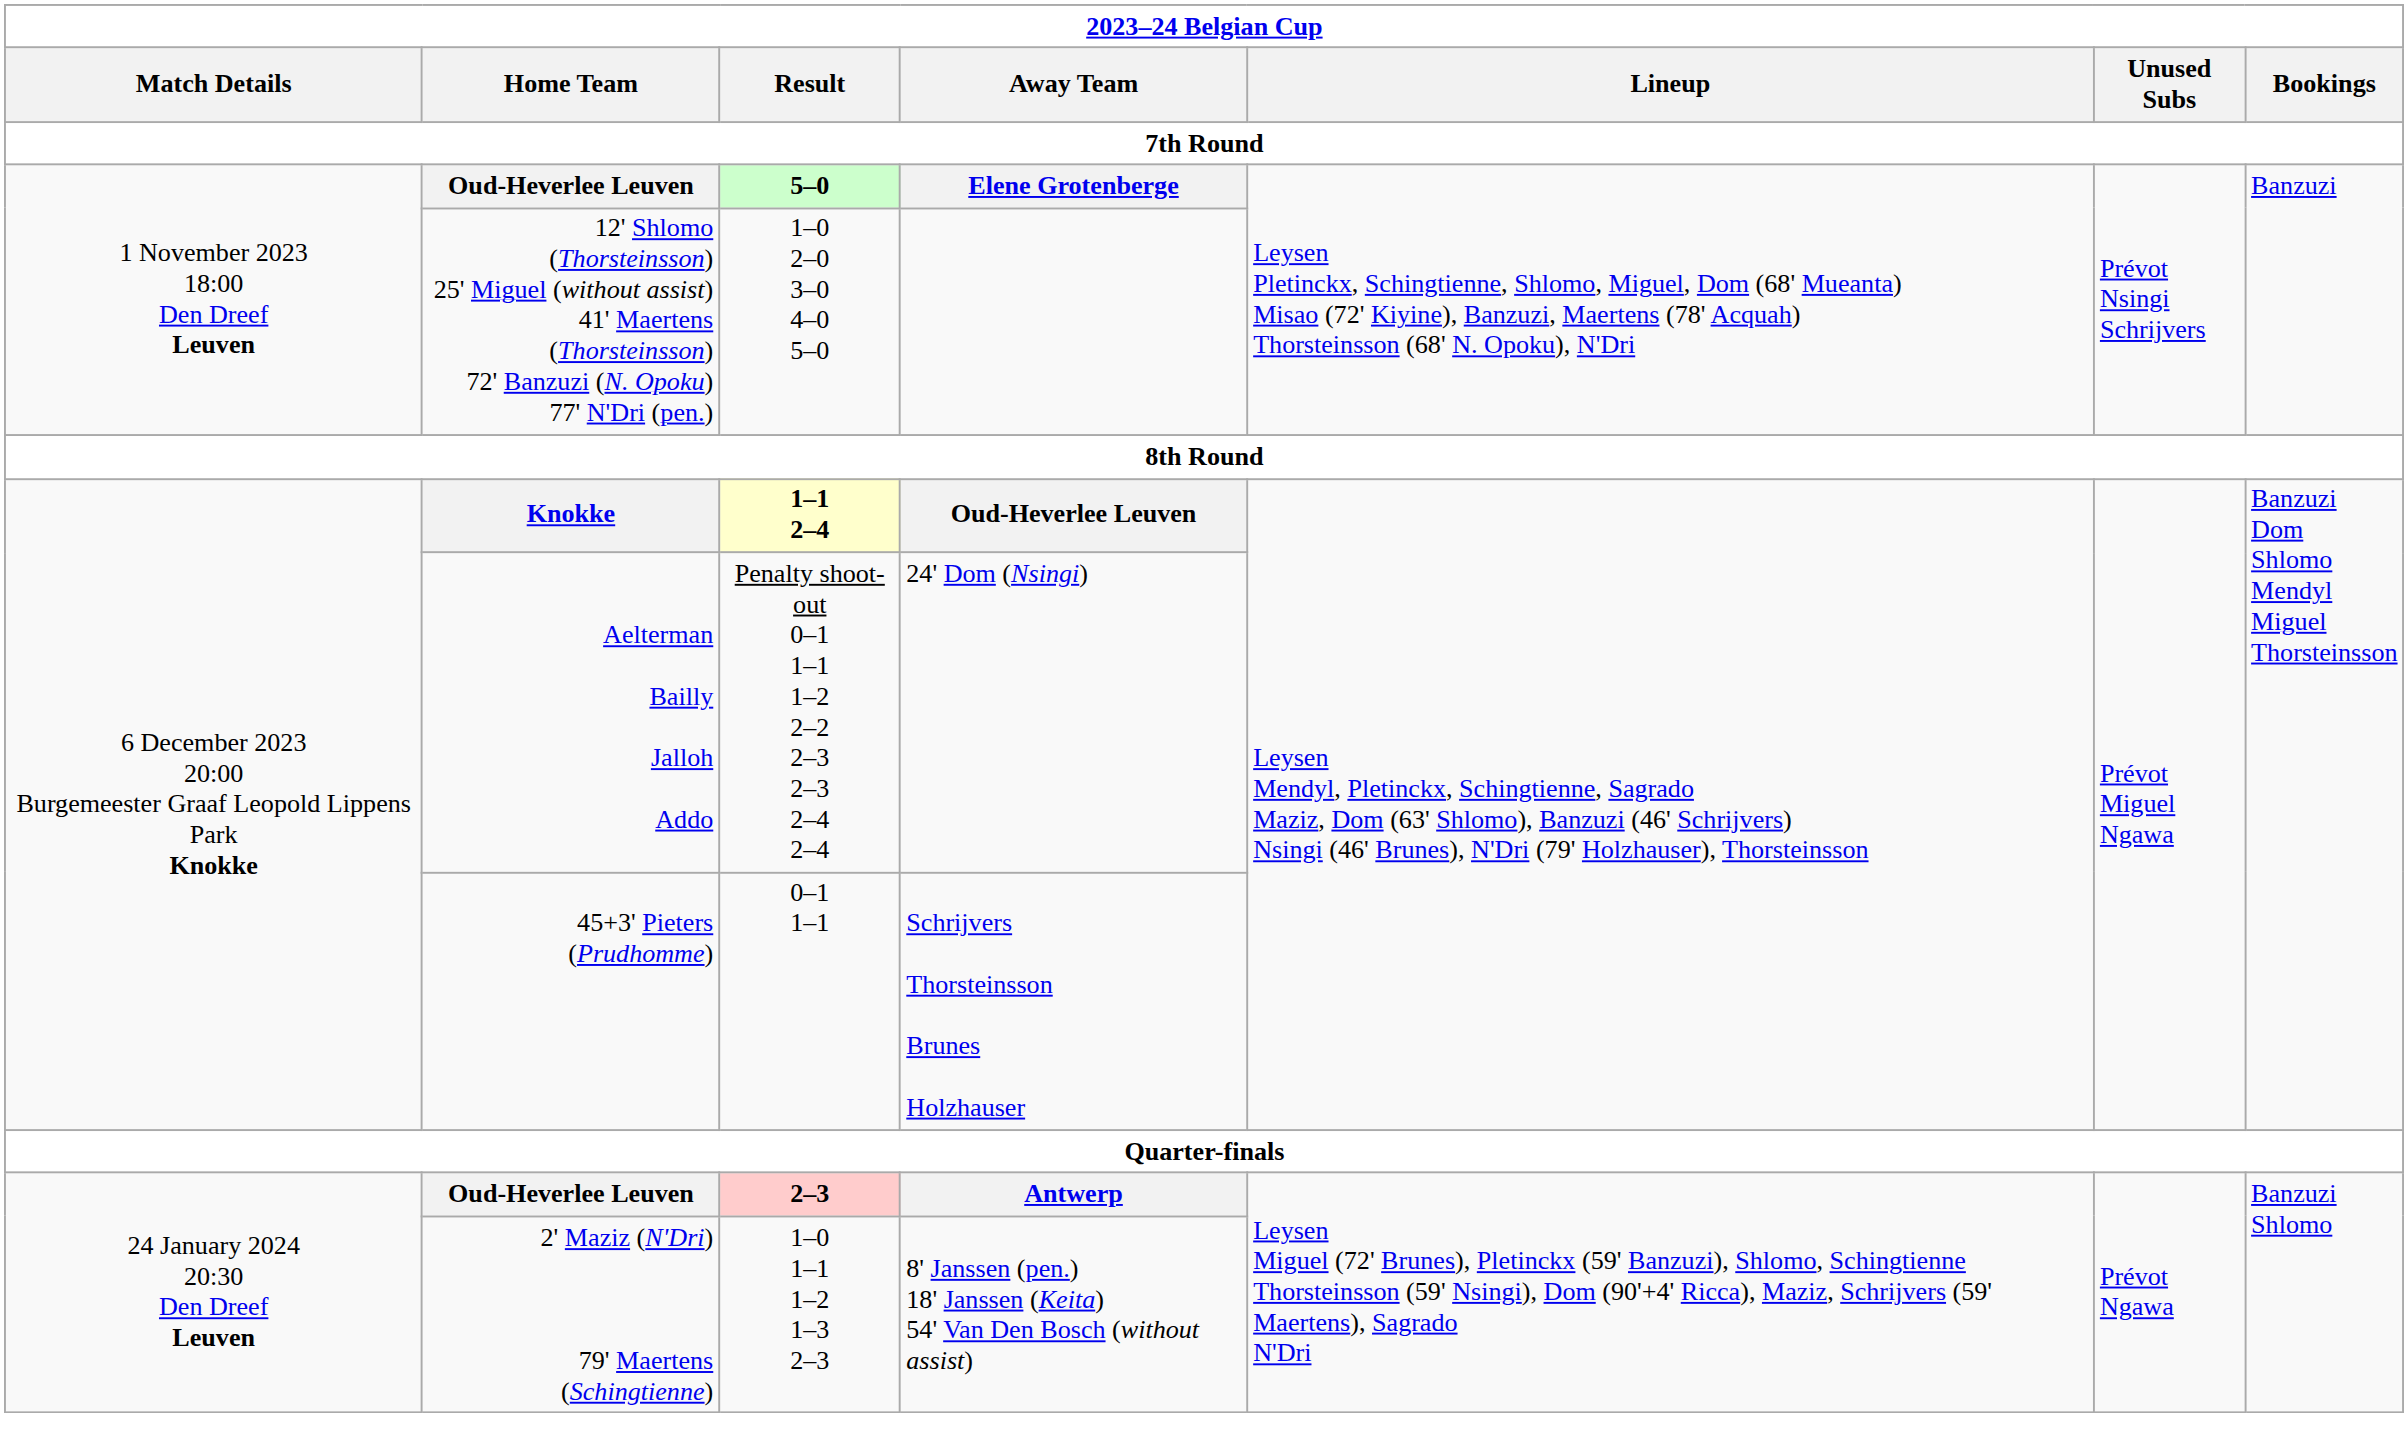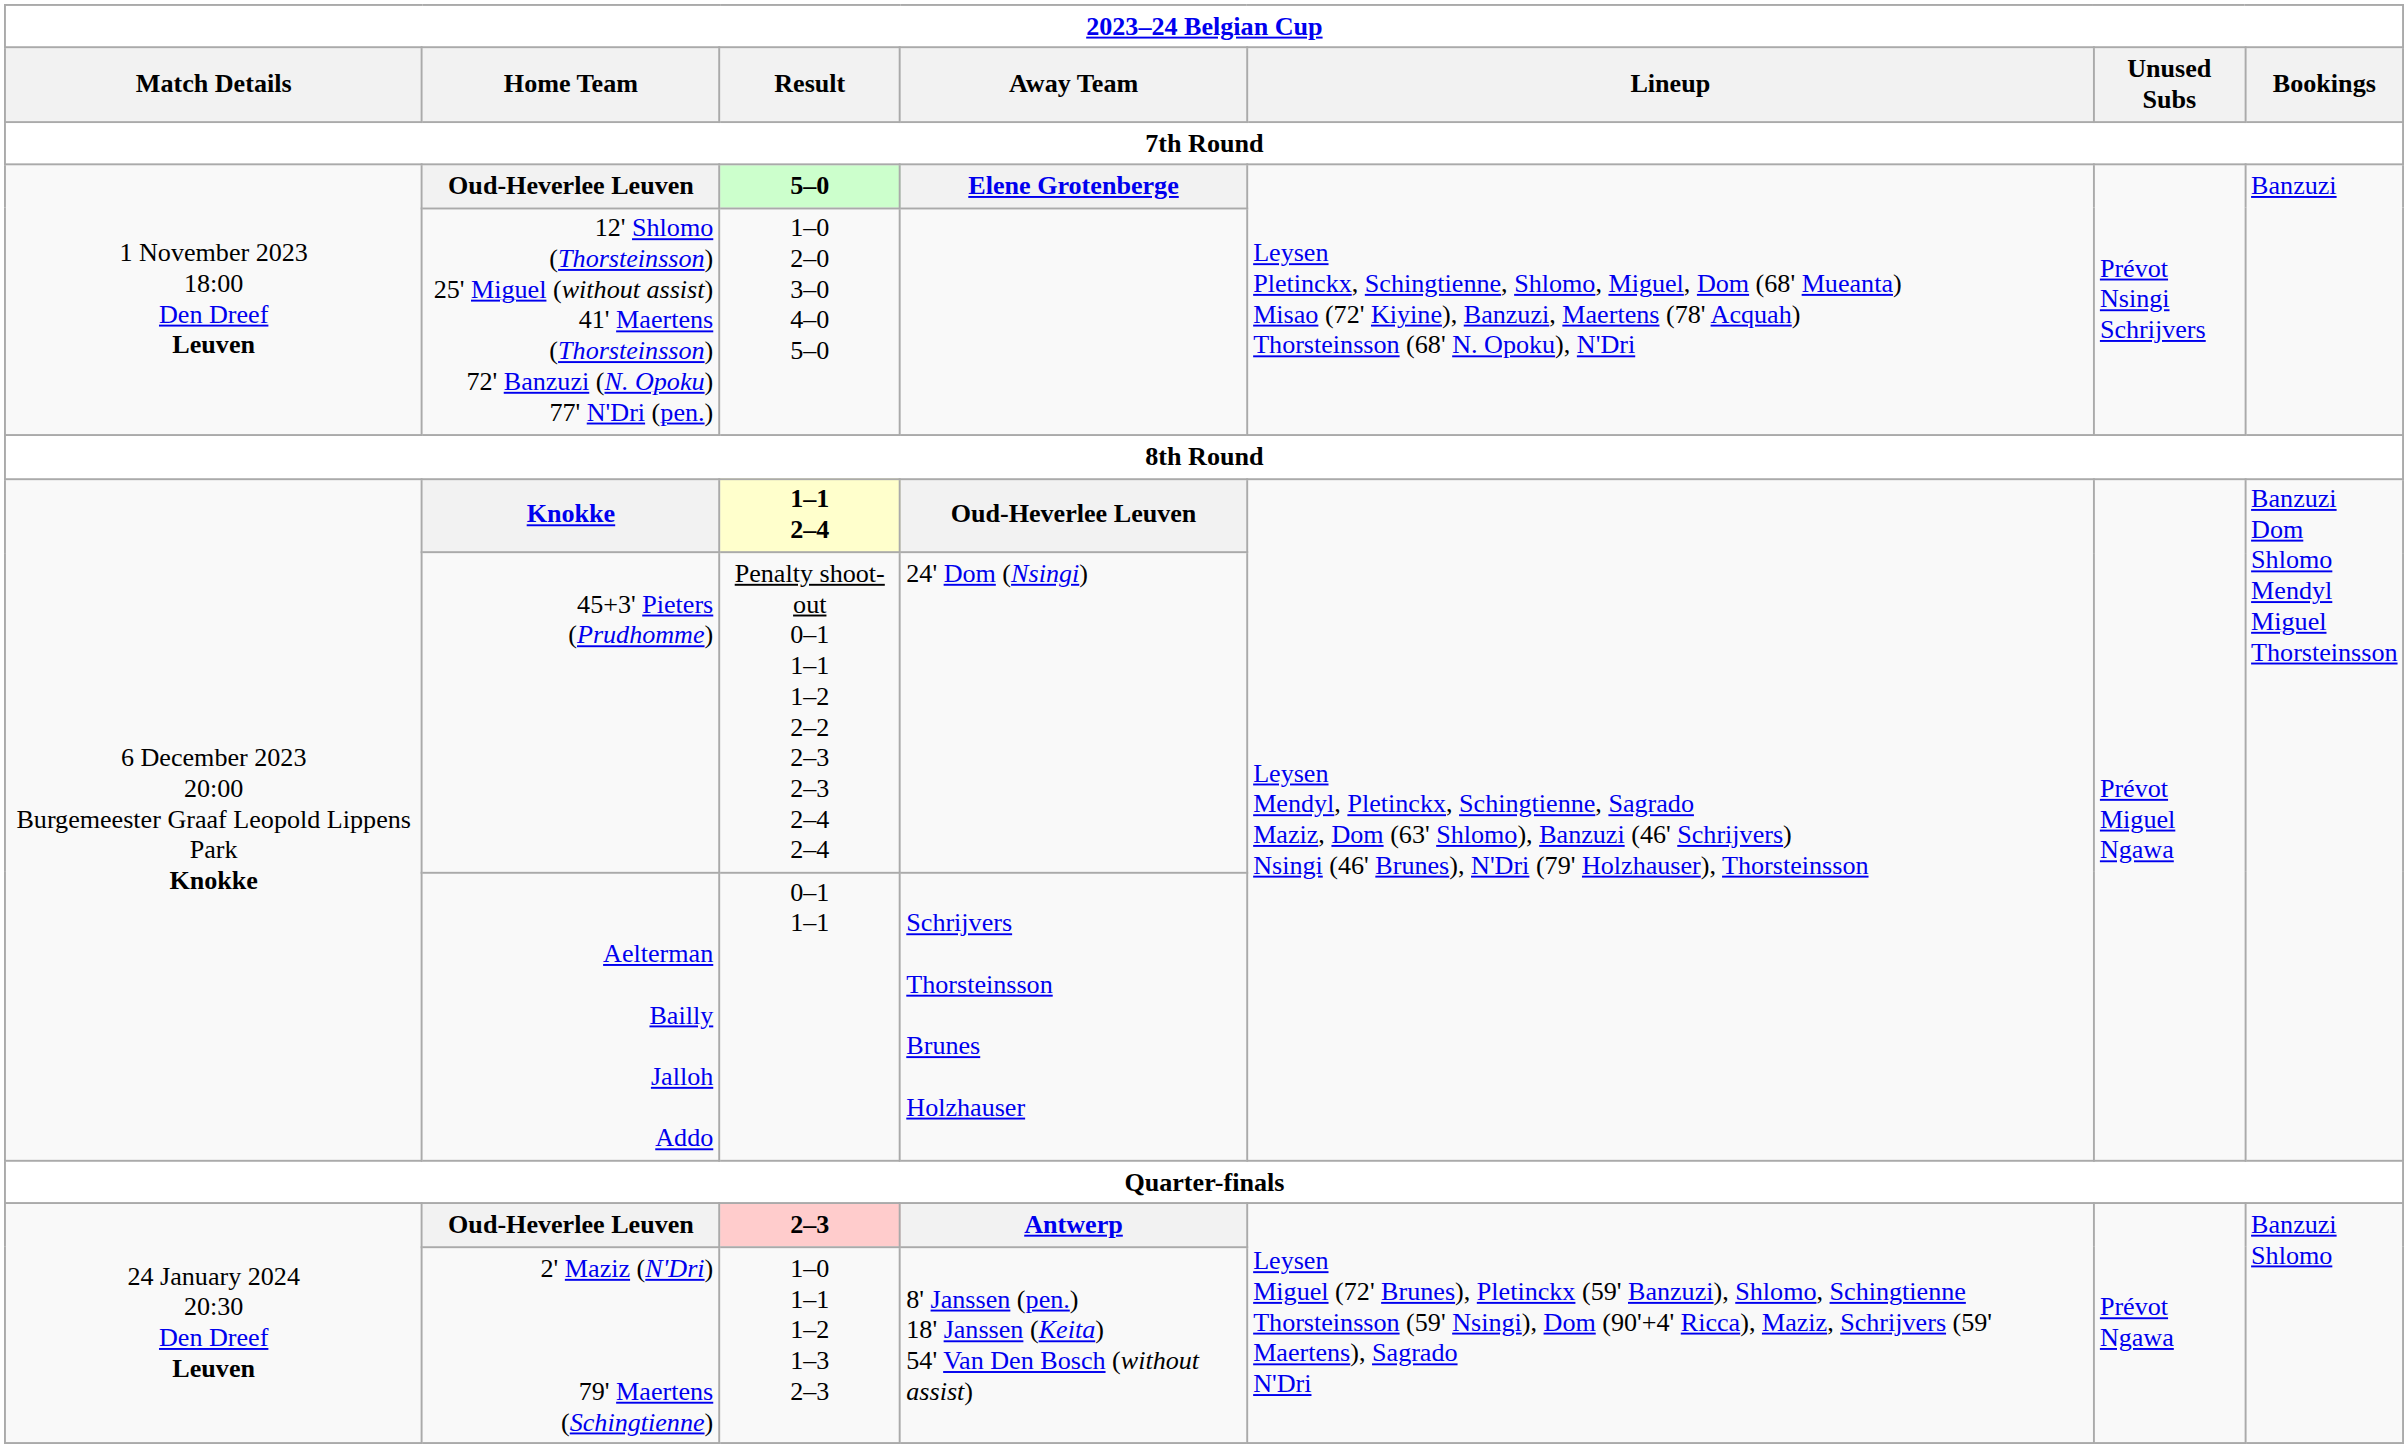24' Dom (Nsingi) | Home Team: Aelterman Bailly Jalloh Addo -> 45+3' Pieters (Prudhomme)
Schrijvers Thorsteinsson Brunes Holzhauser | Home Team: 45+3' Pieters (Prudhomme) -> Aelterman Bailly Jalloh Addo
